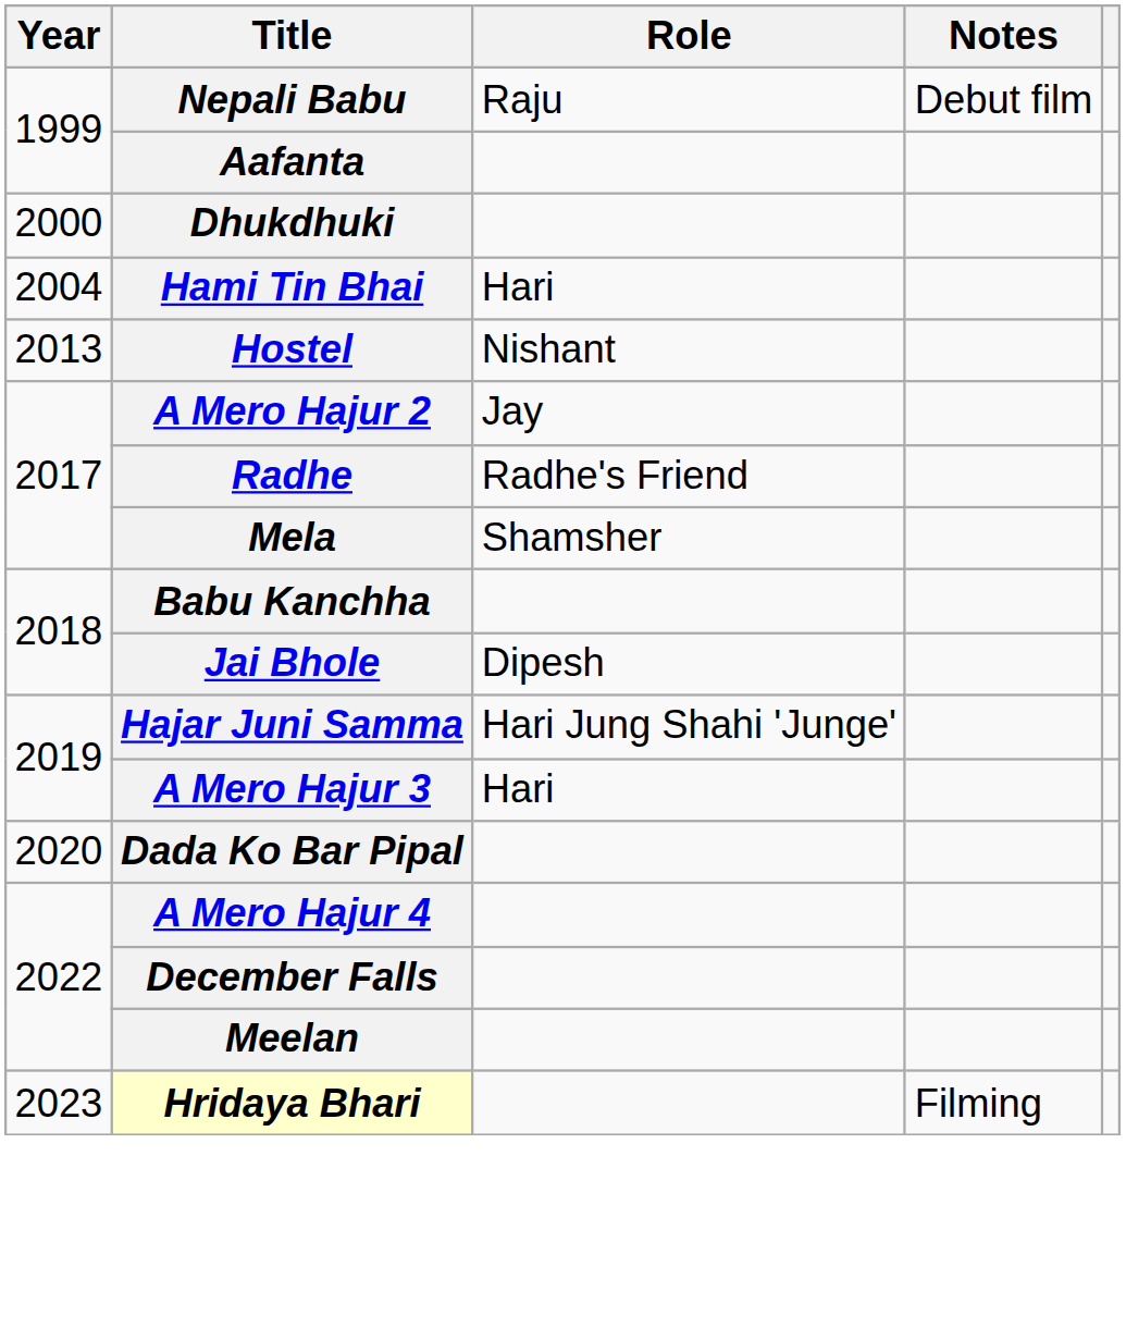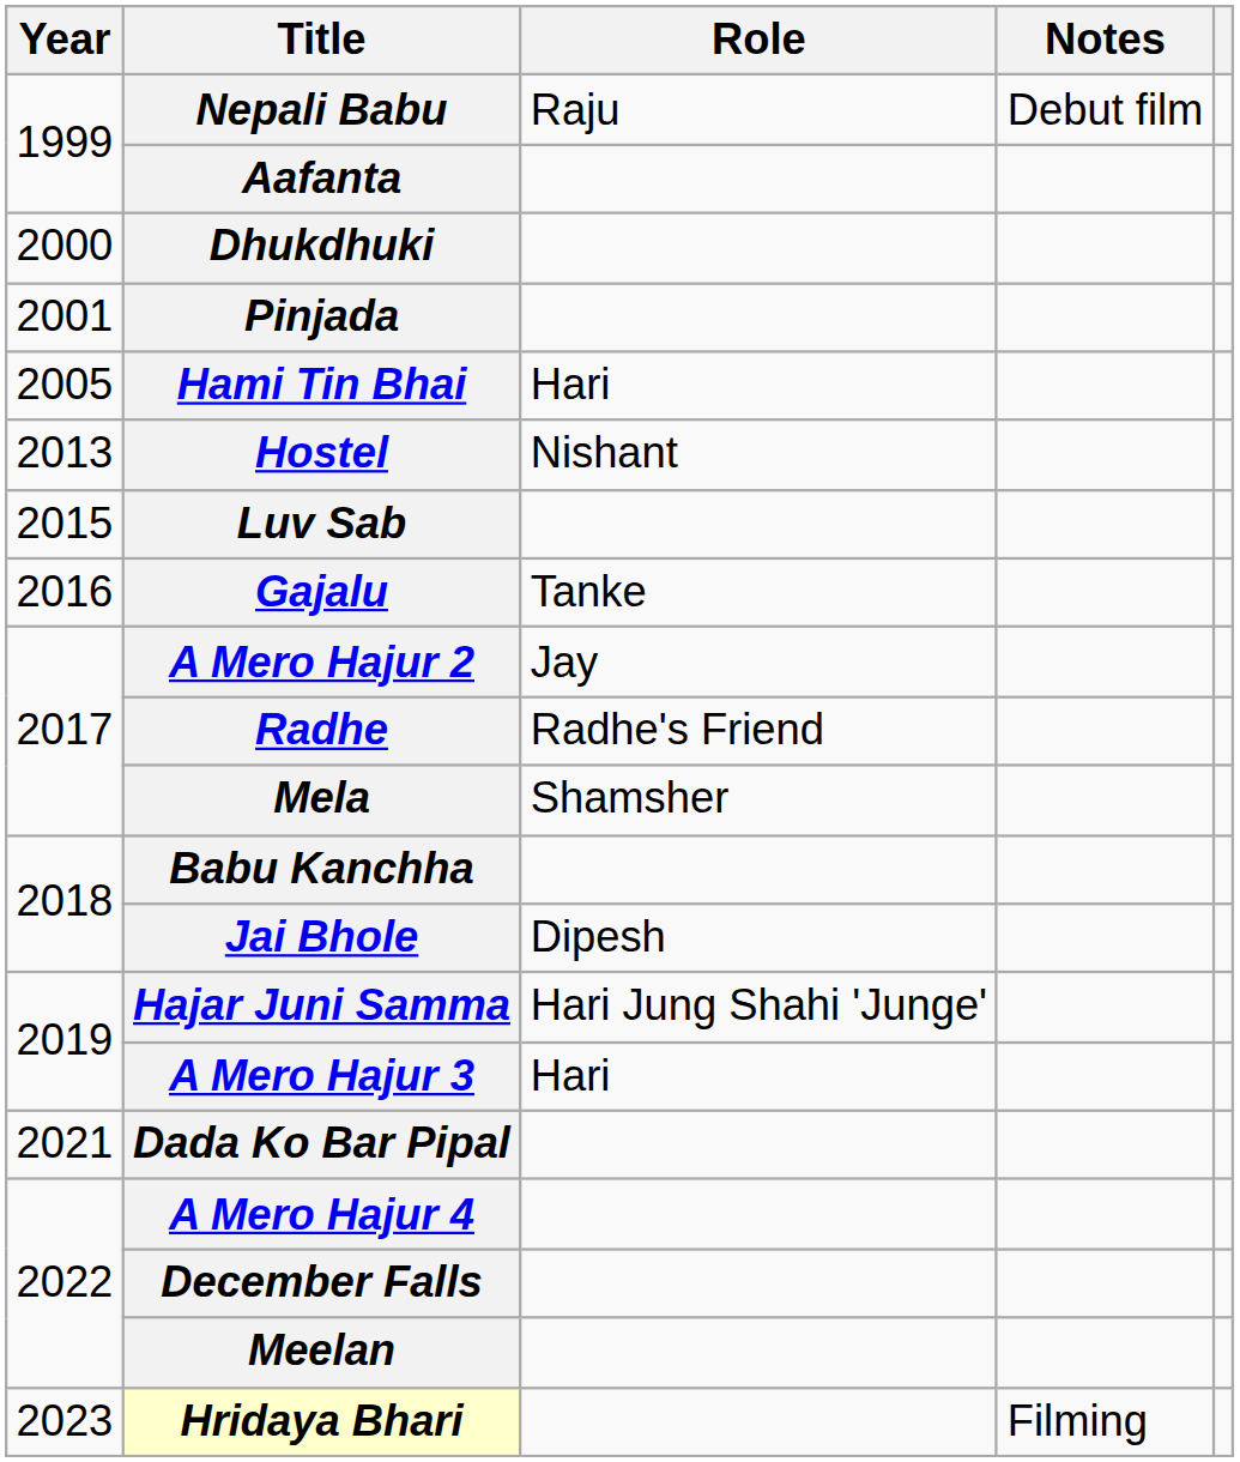+ row: 2001 | Pinjada
Hami Tin Bhai | Year: 2004 -> 2005
+ row: 2015 | Luv Sab
+ row: 2016 | Gajalu | Tanke
Dada Ko Bar Pipal | Year: 2020 -> 2021
